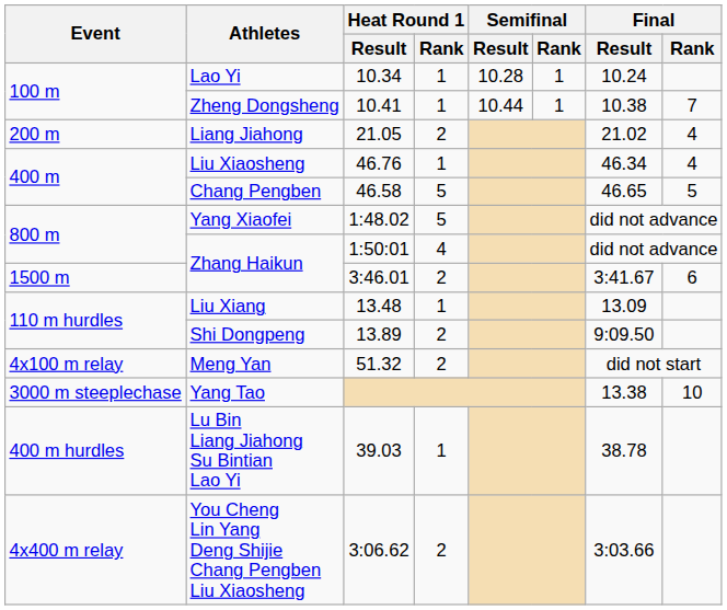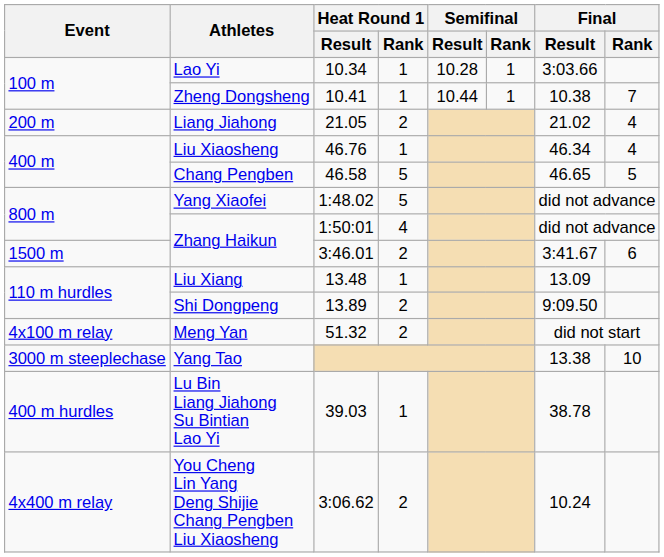Lao Yi | Final / Result: 10.24 -> 3:03.66
You Cheng Lin Yang Deng Shijie Chang Pengben Liu Xiaosheng | Final / Result: 3:03.66 -> 10.24
